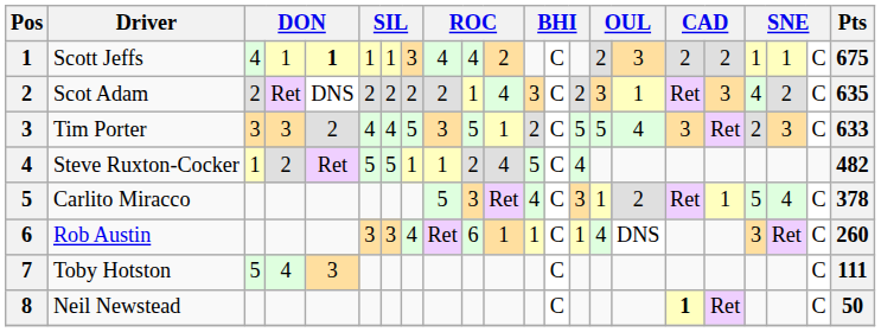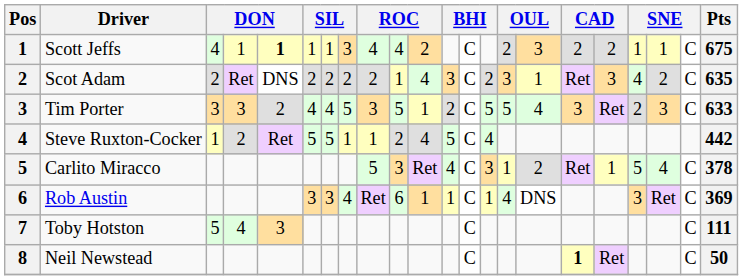Steve Ruxton-Cocker | Pts: 482 -> 442
Rob Austin | Pts: 260 -> 369
